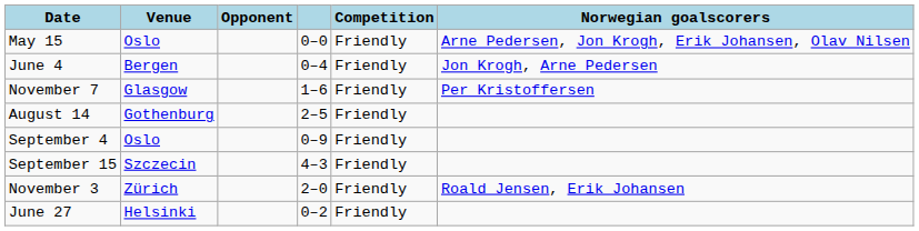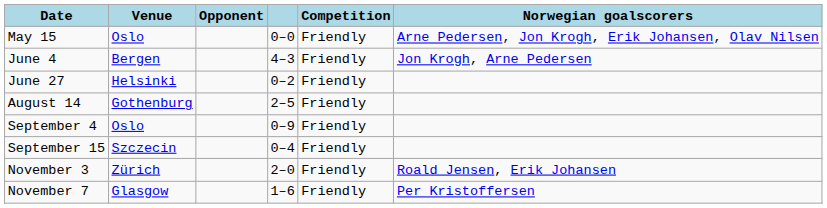June 4 | column 4: 0–4 -> 4–3
rows swapped: June 27 <-> November 7
September 15 | column 4: 4–3 -> 0–4
